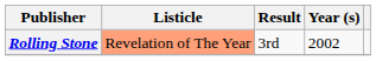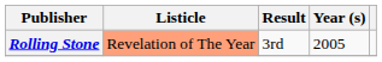Rolling Stone | Year (s): 2002 -> 2005
